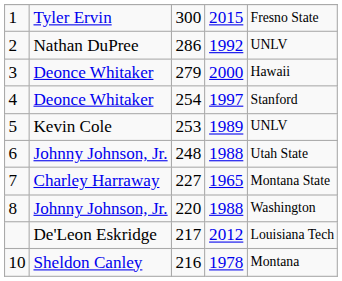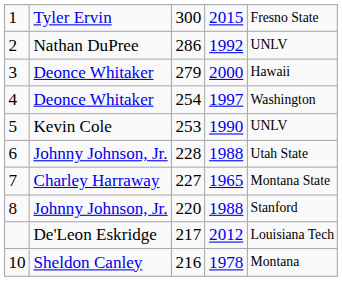4 | column 5: Stanford -> Washington
5 | column 4: 1989 -> 1990
6 | column 3: 248 -> 228
8 | column 5: Washington -> Stanford
